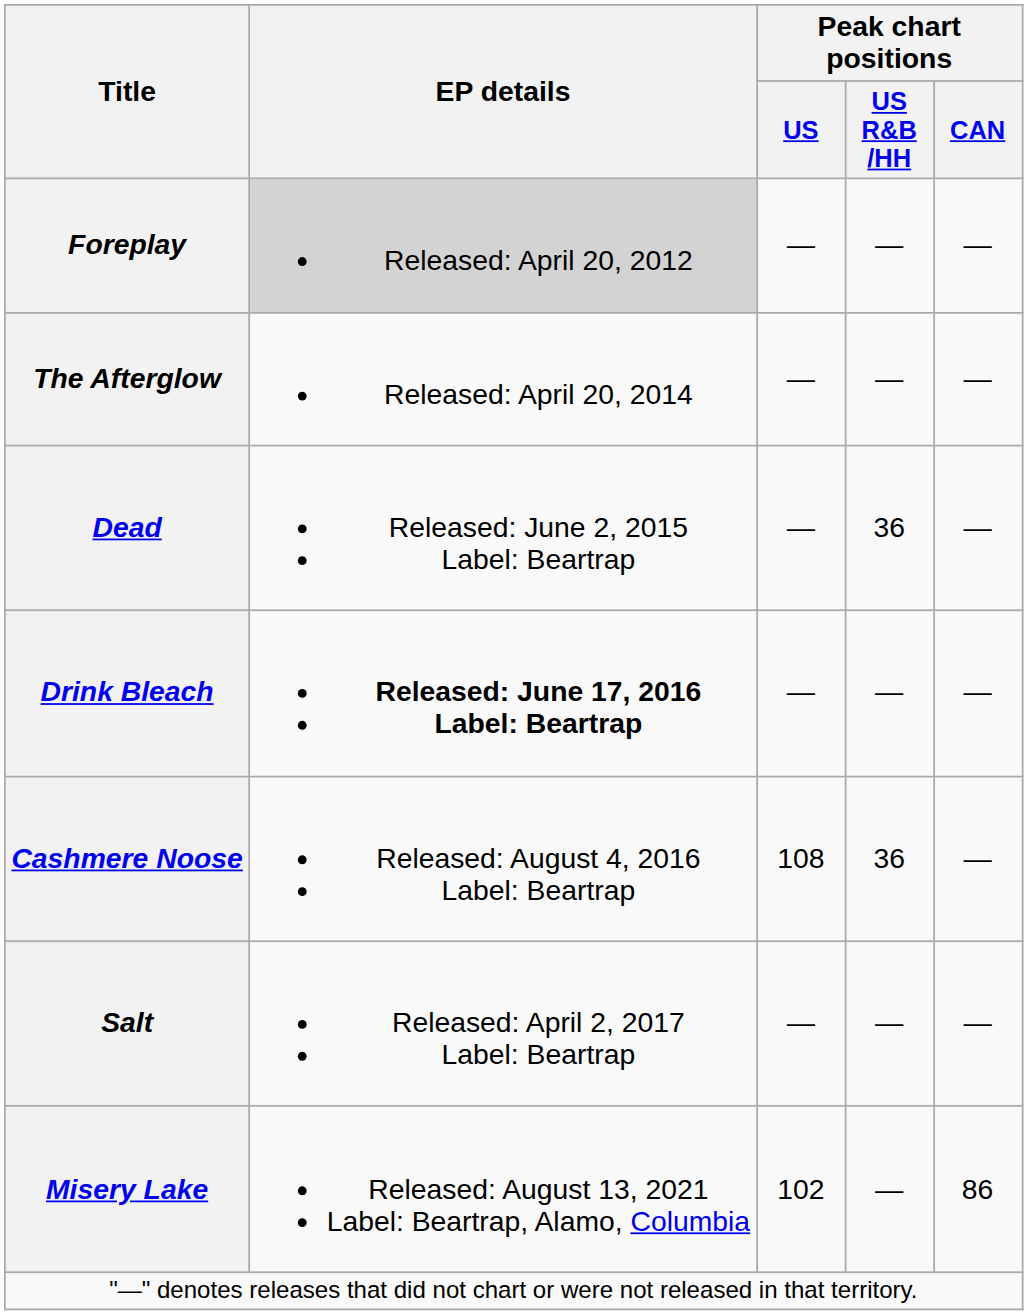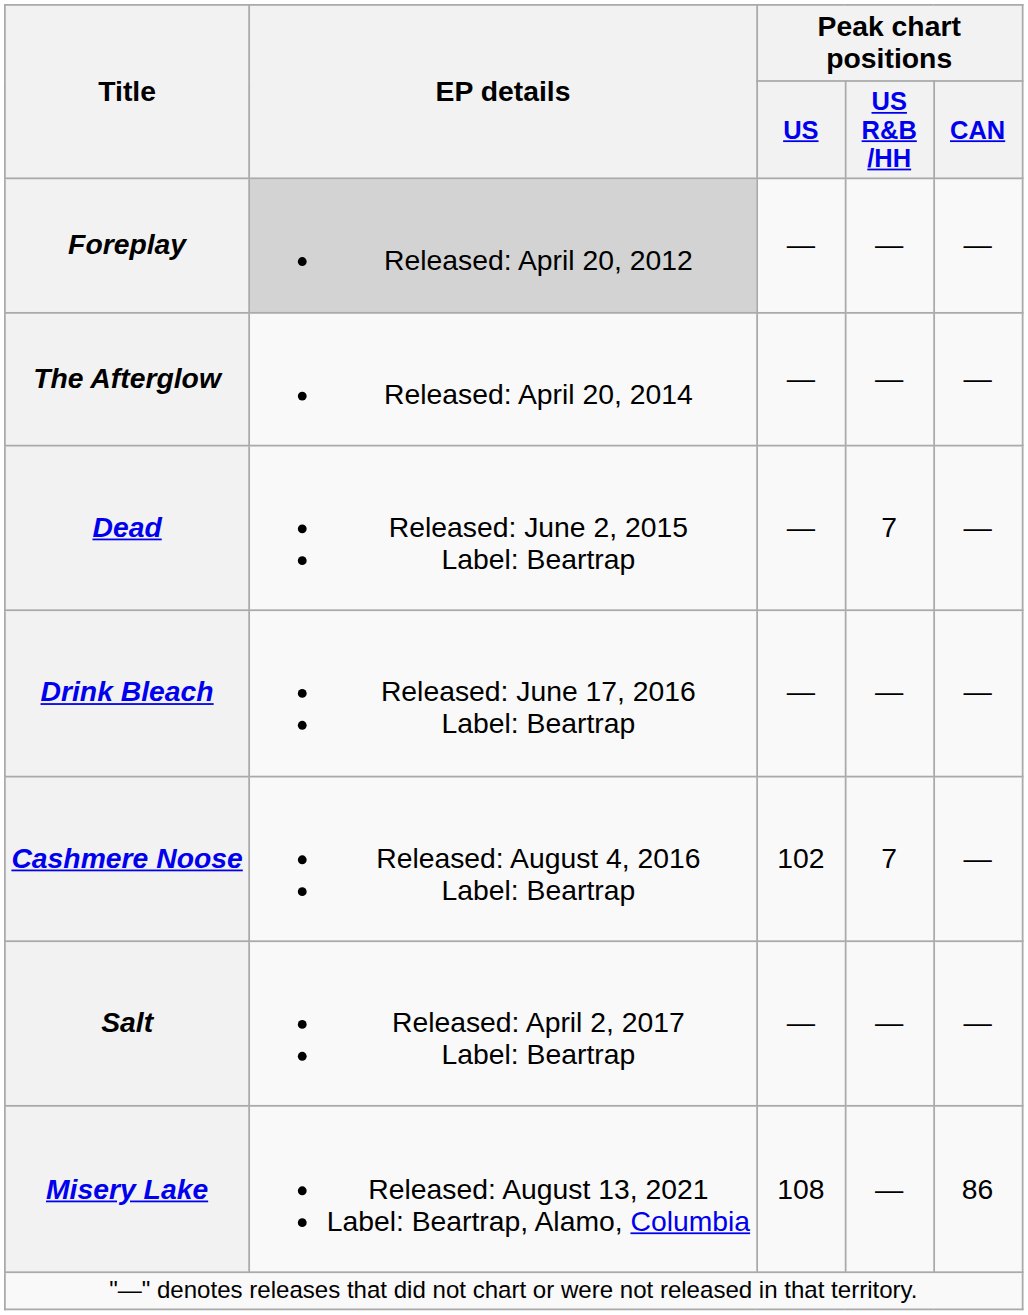Dead | Peak chart positions / US R&B /HH: 36 -> 7
Drink Bleach | EP details: bold -> normal
Cashmere Noose | Peak chart positions / US: 108 -> 102
Cashmere Noose | Peak chart positions / US R&B /HH: 36 -> 7
Misery Lake | Peak chart positions / US: 102 -> 108
